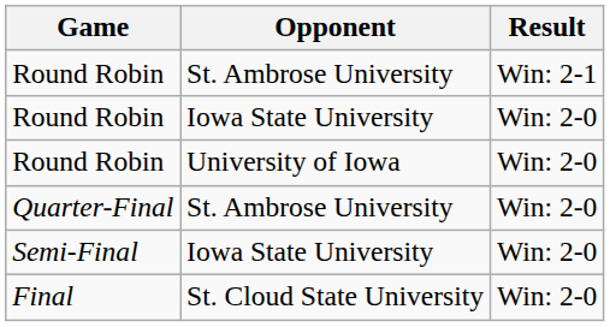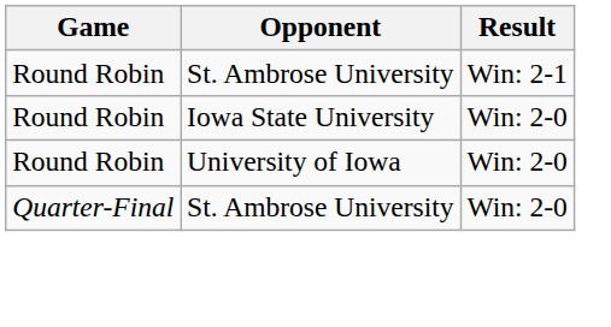- row: Semi-Final | Iowa State University | Win: 2-0
- row: Final | St. Cloud State University | Win: 2-0
